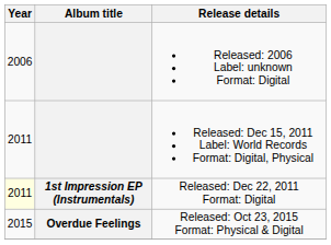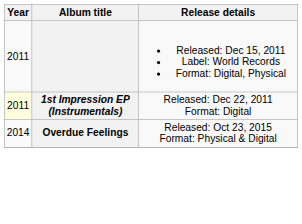- row: 2006 | Released: 2006 Label: unknown Format: Digital
Released: Oct 23, 2015 Format: Physical & Digital | Year: 2015 -> 2014
